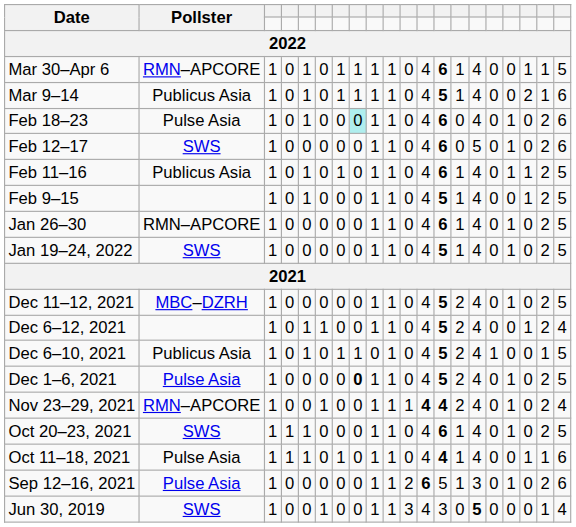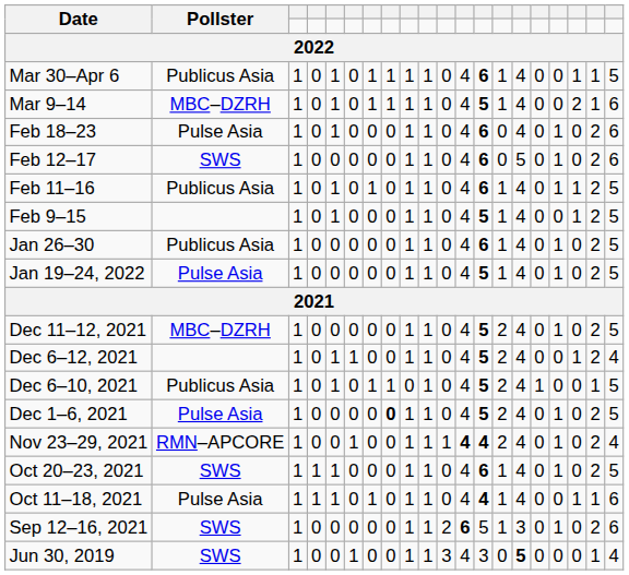Mar 30–Apr 6 | Pollster: RMN–APCORE -> Publicus Asia
Mar 9–14 | Pollster: Publicus Asia -> MBC–DZRH
Feb 18–23 | column 8: paleturquoise background -> no background
Jan 26–30 | Pollster: RMN–APCORE -> Publicus Asia
Jan 19–24, 2022 | Pollster: SWS -> Pulse Asia
Sep 12–16, 2021 | Pollster: Pulse Asia -> SWS
